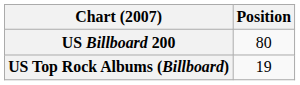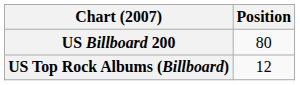US Top Rock Albums (Billboard) | Position: 19 -> 12
